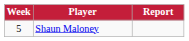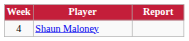Shaun Maloney | Week: 5 -> 4
